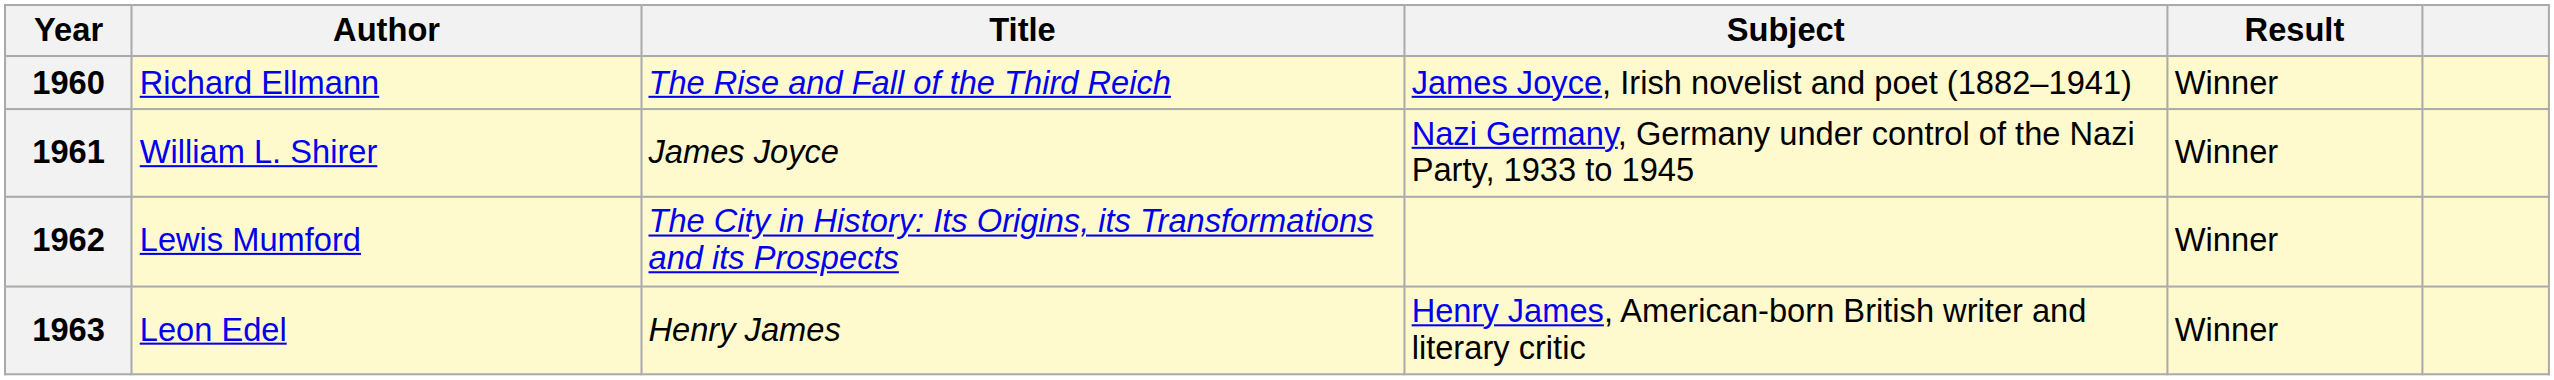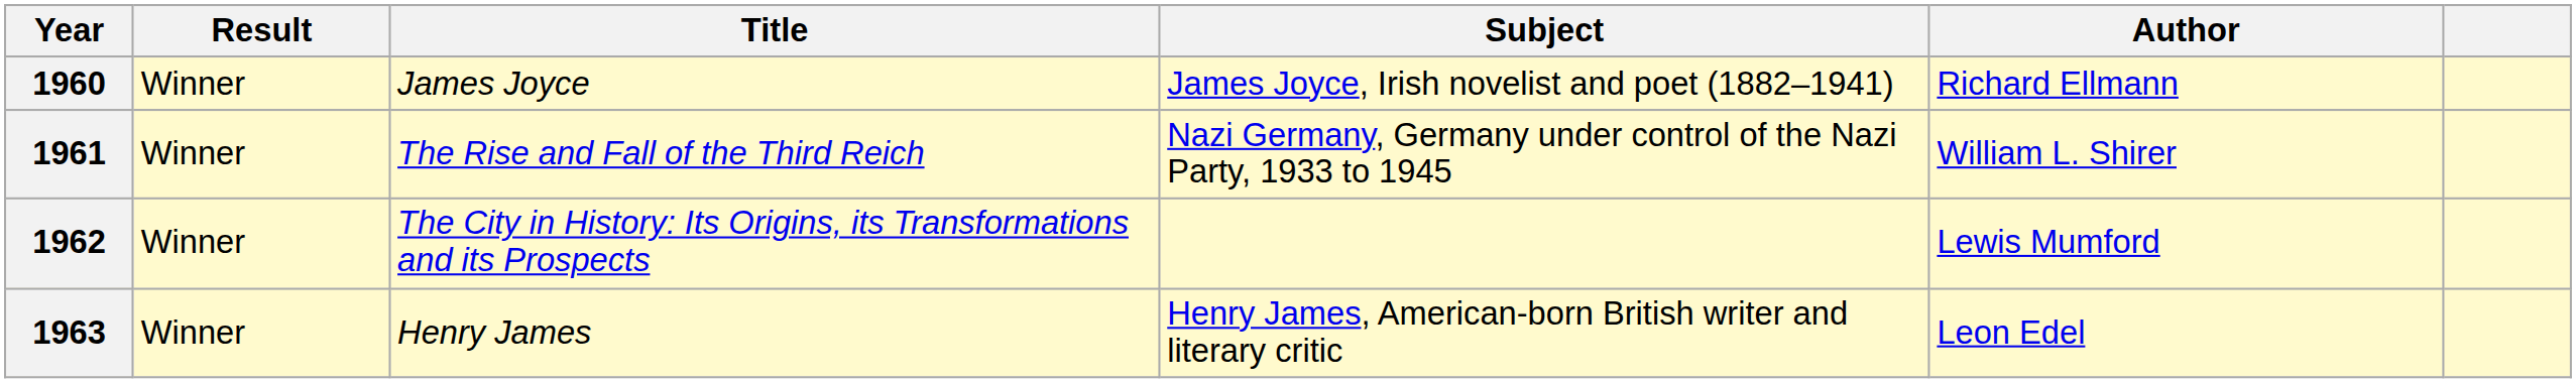columns swapped: Author <-> Result
1960 | Title: The Rise and Fall of the Third Reich -> James Joyce
1961 | Title: James Joyce -> The Rise and Fall of the Third Reich
